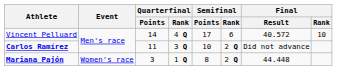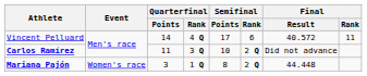Vincent Pelluard | Final / Rank: 10 -> 11
